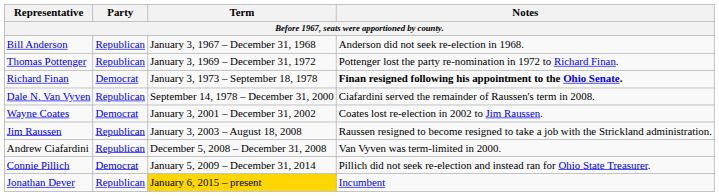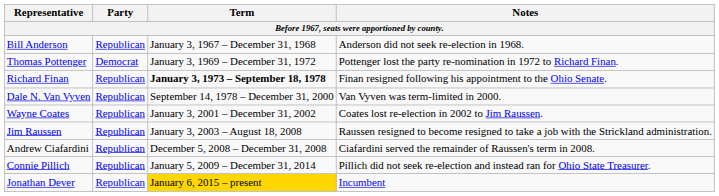Thomas Pottenger | Party: Republican -> Democrat
Richard Finan | Party: Democrat -> Republican
Richard Finan | Term: normal -> bold
Richard Finan | Notes: bold -> normal
Dale N. Van Vyven | Notes: Ciafardini served the remainder of Raussen's term in 2008. -> Van Vyven was term-limited in 2000.
Wayne Coates | Party: Democrat -> Republican
Andrew Ciafardini | Notes: Van Vyven was term-limited in 2000. -> Ciafardini served the remainder of Raussen's term in 2008.
Connie Pillich | Party: Democrat -> Republican
